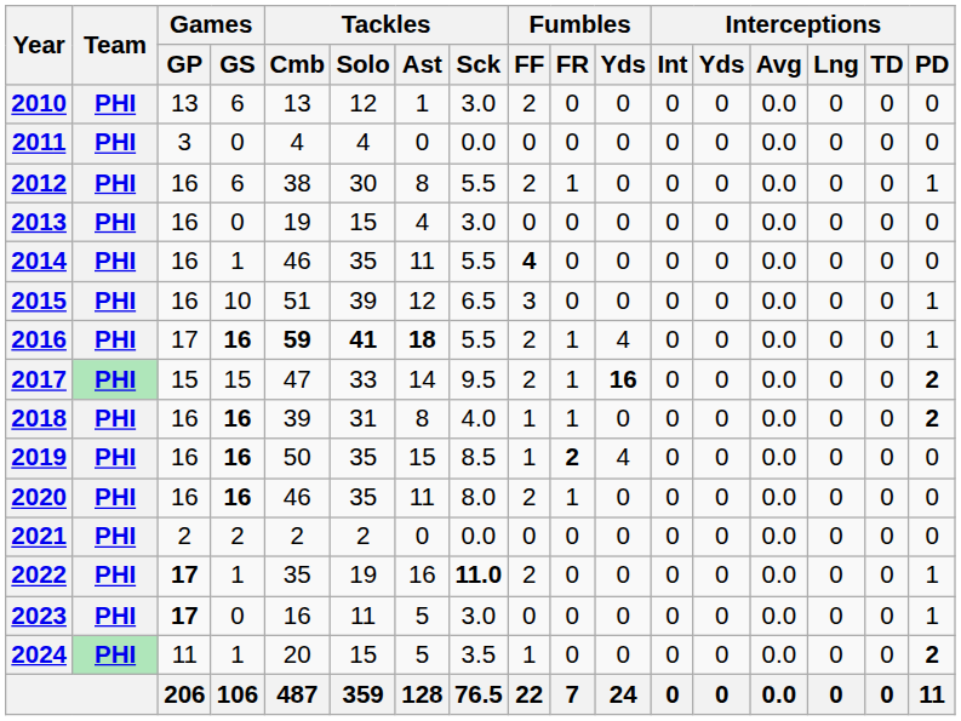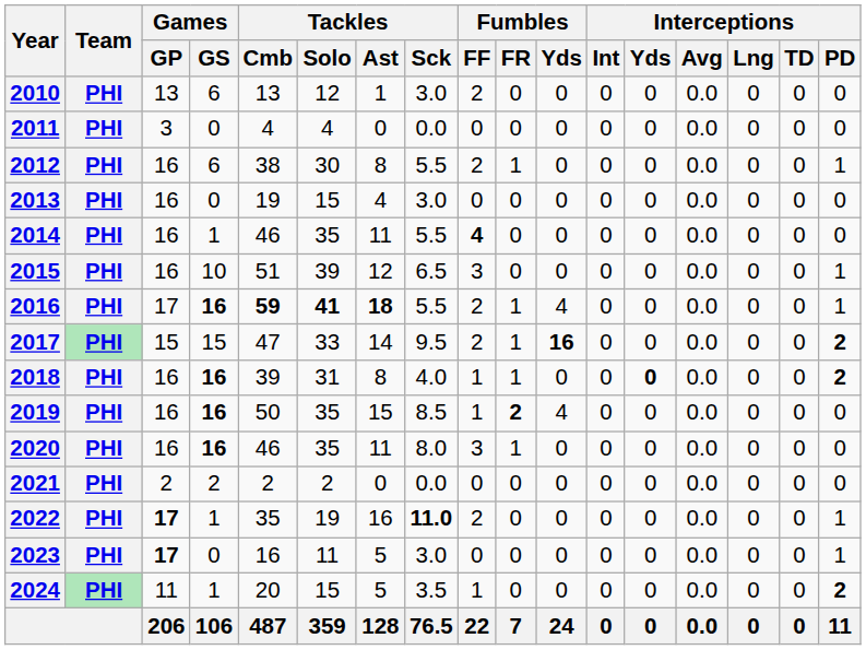2018 | Interceptions / Yds: normal -> bold
2020 | Fumbles / FF: 2 -> 3
